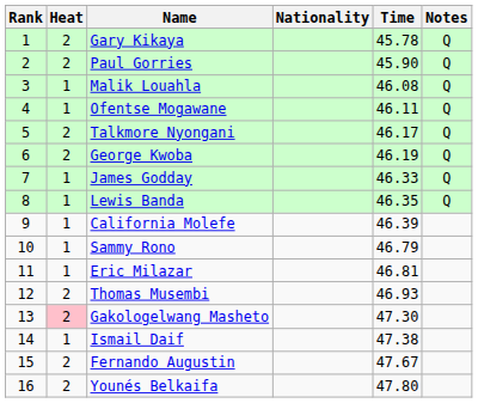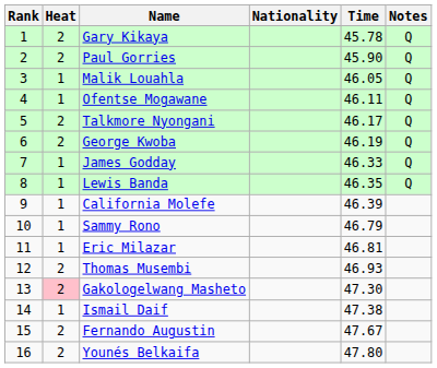Malik Louahla | Time: 46.08 -> 46.05
